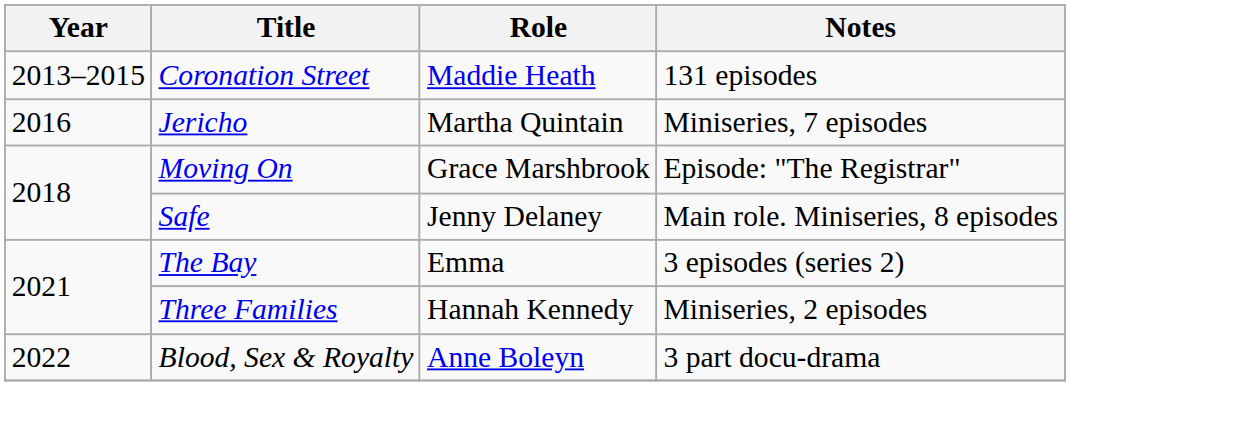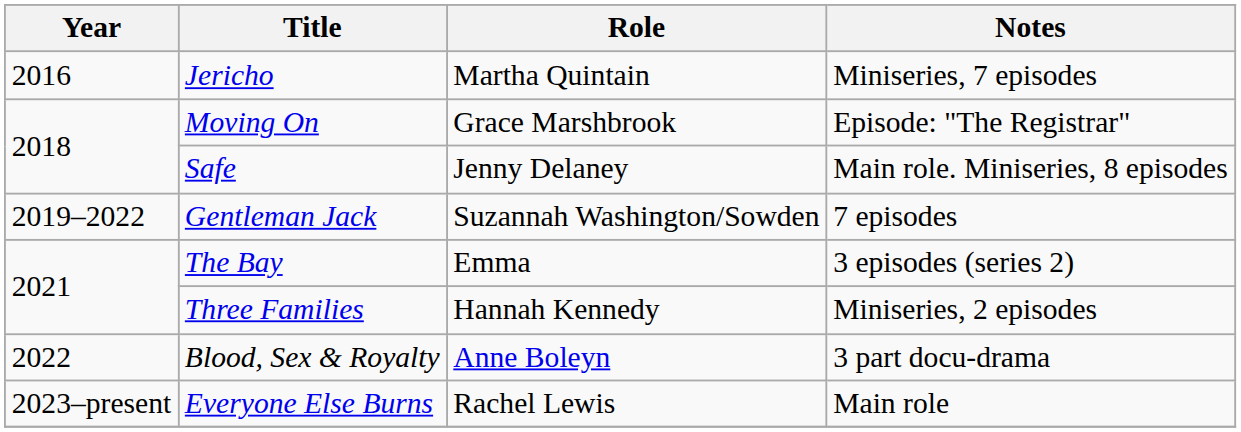- row: 2013–2015 | Coronation Street | Maddie Heath | 131 episodes
+ row: 2019–2022 | Gentleman Jack | Suzannah Washington/Sowden | 7 episodes
+ row: 2023–present | Everyone Else Burns | Rachel Lewis | Main role
